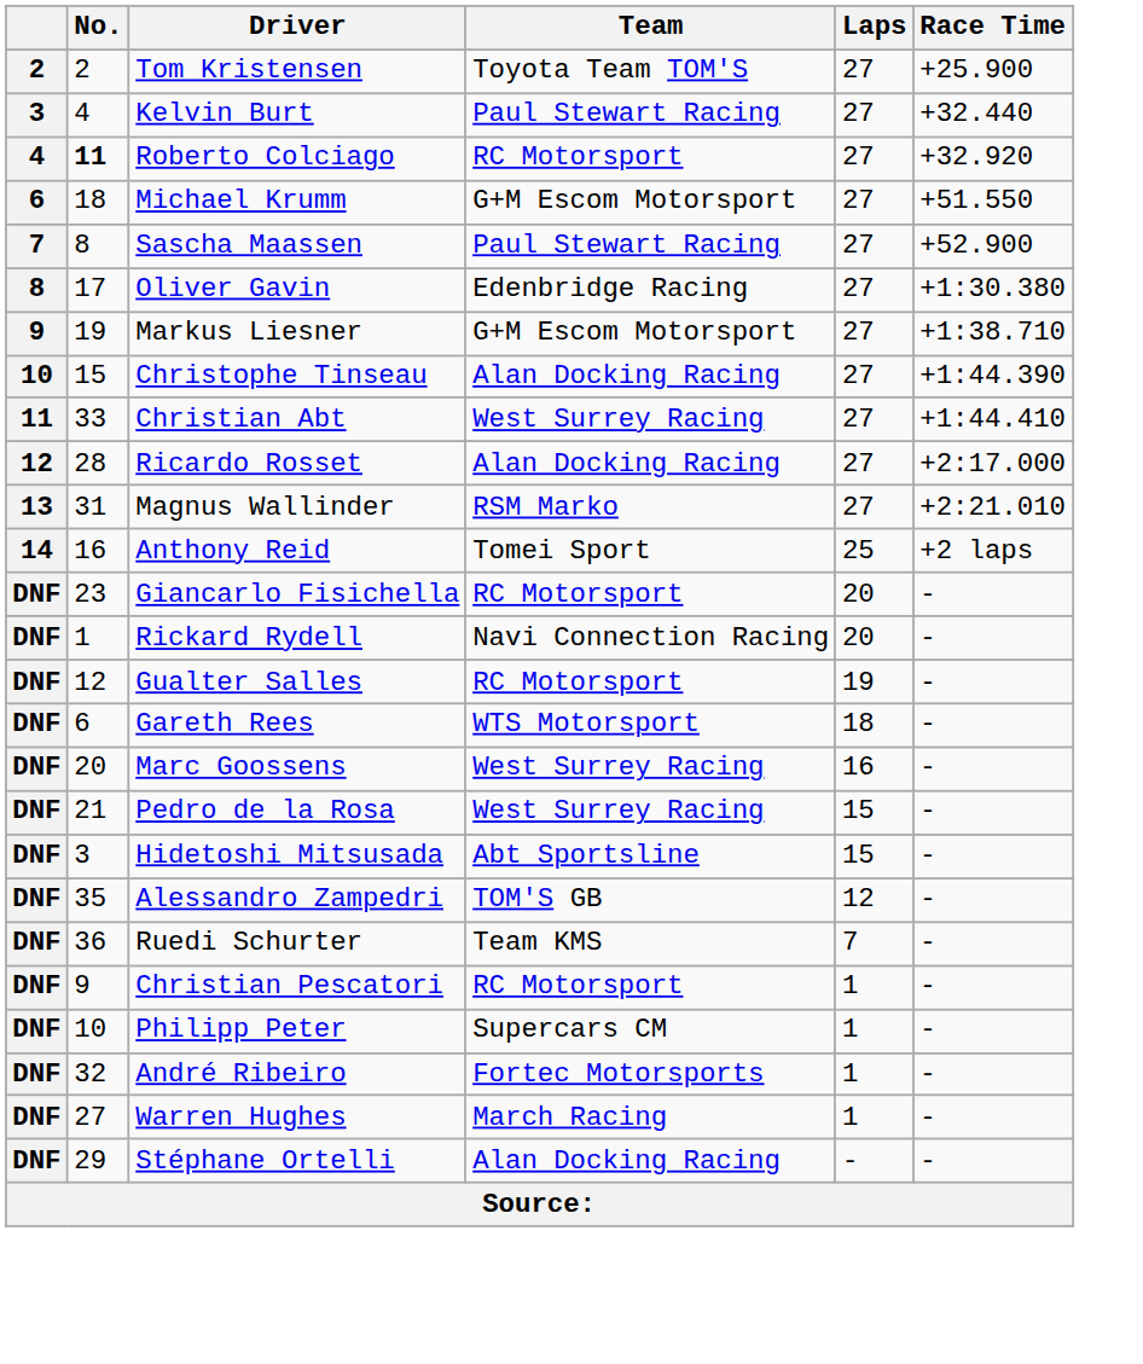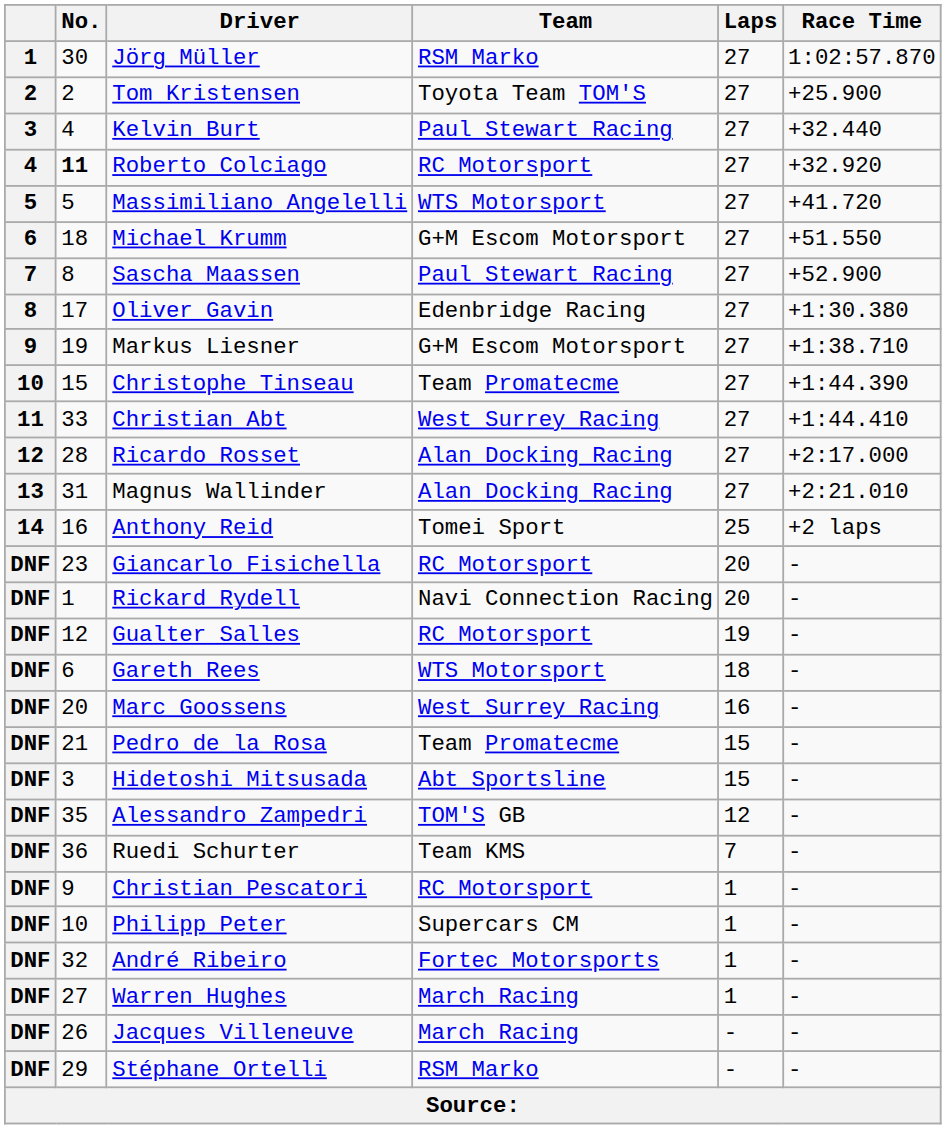+ row: 1 | 30 | Jörg Müller | RSM Marko | 27 | 1:02:57.870
+ row: 5 | 5 | Massimiliano Angelelli | WTS Motorsport | 27 | +41.720
Christophe Tinseau | Team: Alan Docking Racing -> Team Promatecme
Magnus Wallinder | Team: RSM Marko -> Alan Docking Racing
Pedro de la Rosa | Team: West Surrey Racing -> Team Promatecme
+ row: DNF | 26 | Jacques Villeneuve | March Racing | - | -
Stéphane Ortelli | Team: Alan Docking Racing -> RSM Marko
